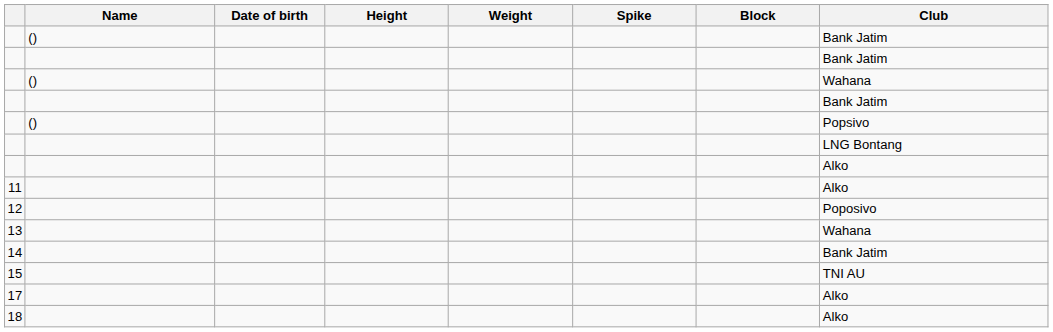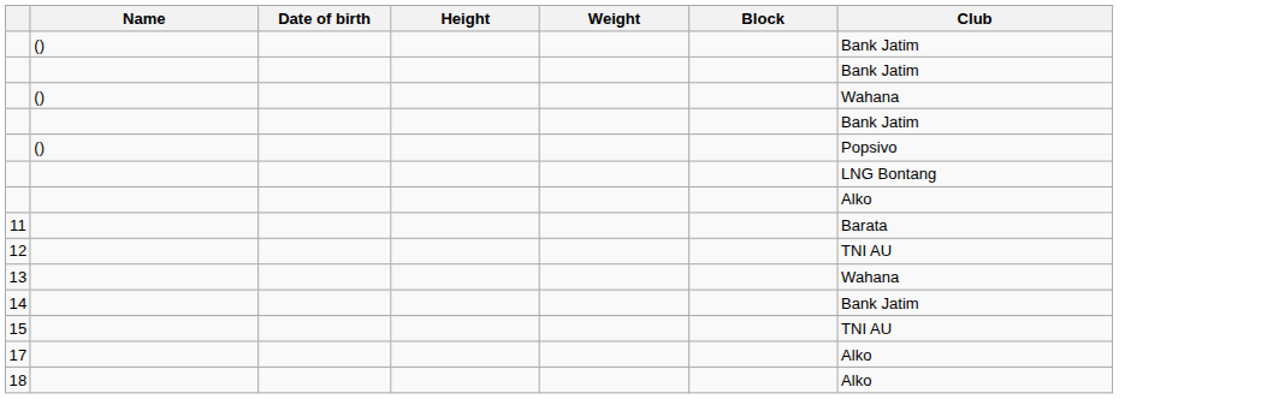- column: Spike
11 | Club: Alko -> Barata
12 | Club: Poposivo -> TNI AU
